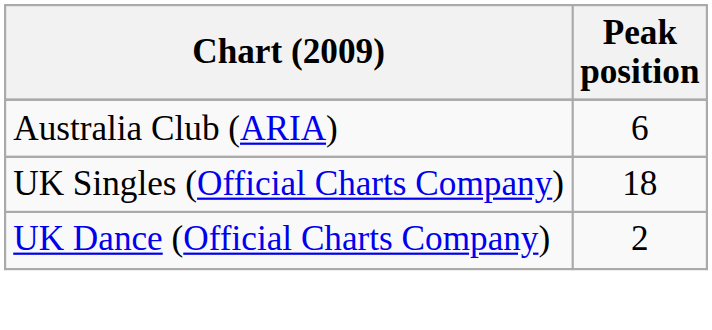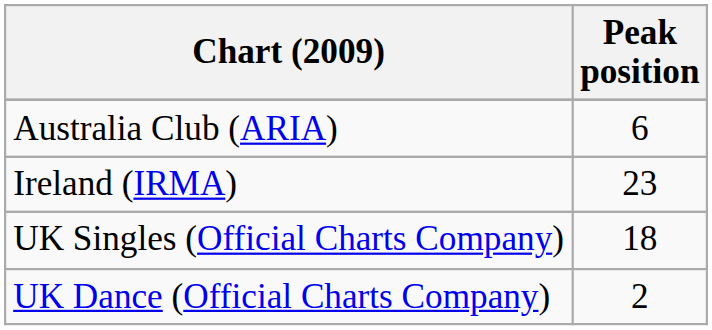+ row: Ireland (IRMA) | 23
